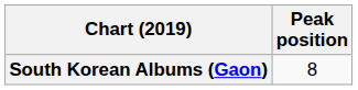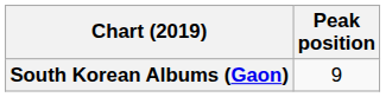South Korean Albums (Gaon) | Peak position: 8 -> 9
